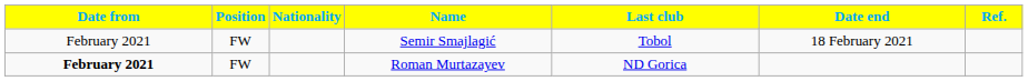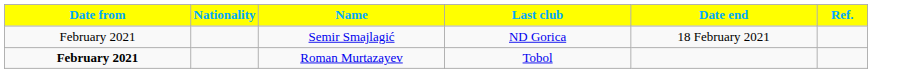- column: Position | FW | FW
Semir Smajlagić | Last club: Tobol -> ND Gorica
Roman Murtazayev | Last club: ND Gorica -> Tobol
